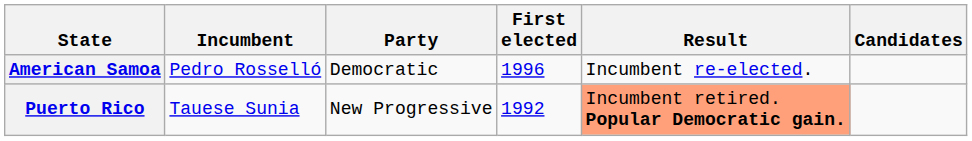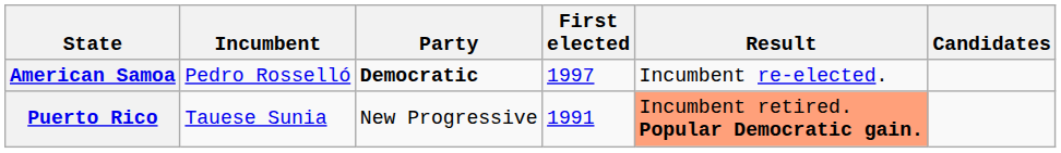American Samoa | Party: normal -> bold
American Samoa | First elected: 1996 -> 1997
Puerto Rico | First elected: 1992 -> 1991
